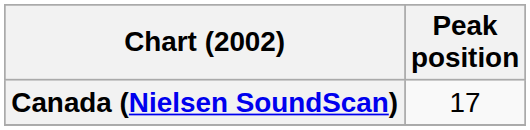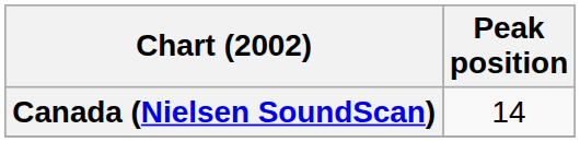Canada (Nielsen SoundScan) | Peak position: 17 -> 14
